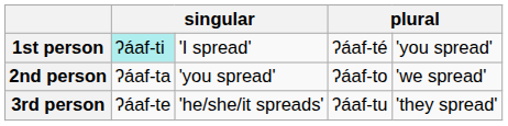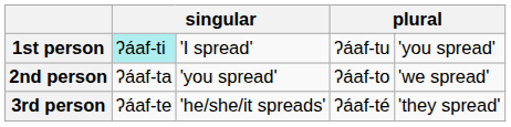1st person | column 4: ʔáaf-té -> ʔáaf-tu
3rd person | column 4: ʔáaf-tu -> ʔáaf-té
